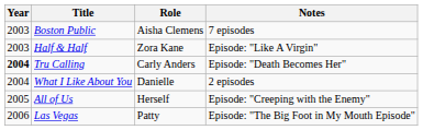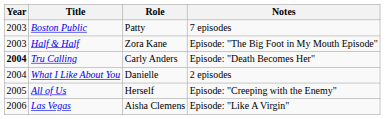Boston Public | Role: Aisha Clemens -> Patty
Half & Half | Notes: Episode: "Like A Virgin" -> Episode: "The Big Foot in My Mouth Episode"
Las Vegas | Role: Patty -> Aisha Clemens
Las Vegas | Notes: Episode: "The Big Foot in My Mouth Episode" -> Episode: "Like A Virgin"
